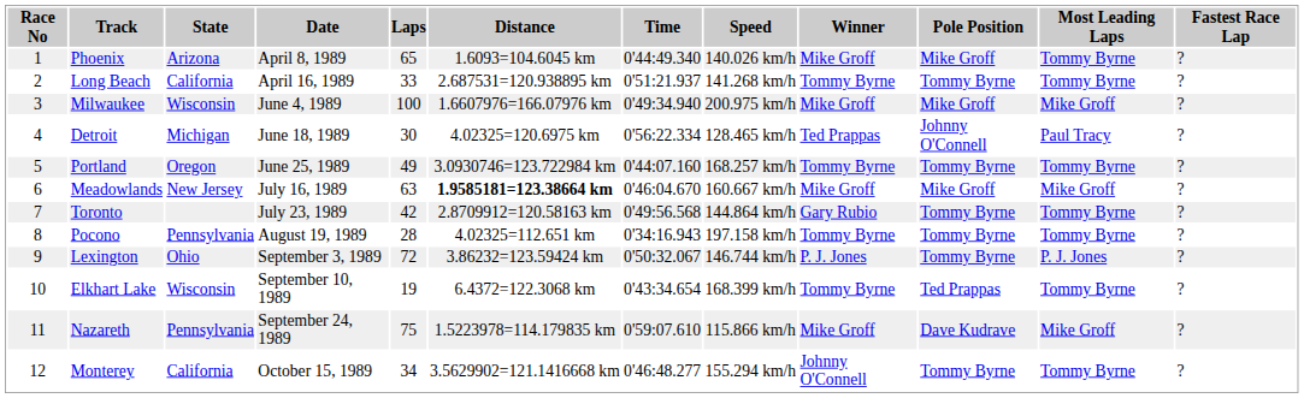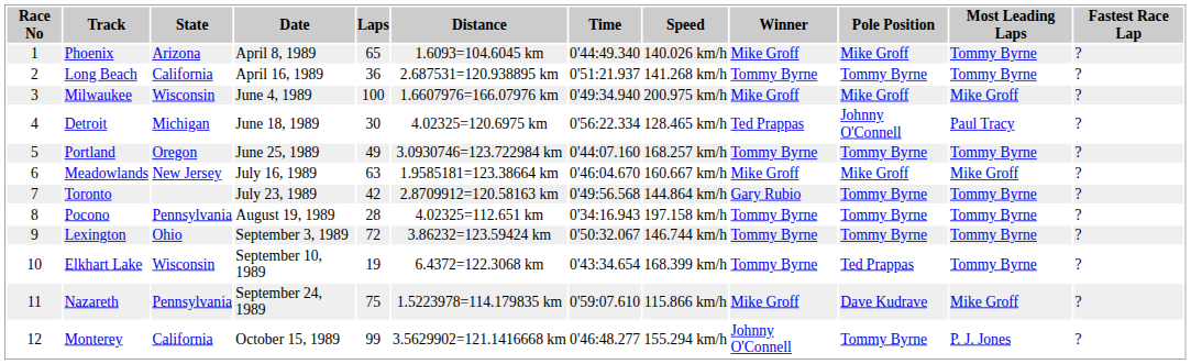Long Beach | Laps: 33 -> 36
Meadowlands | Distance: bold -> normal
Lexington | Winner: P. J. Jones -> Tommy Byrne
Lexington | Most Leading Laps: P. J. Jones -> Tommy Byrne
Monterey | Laps: 34 -> 99
Monterey | Most Leading Laps: Tommy Byrne -> P. J. Jones
